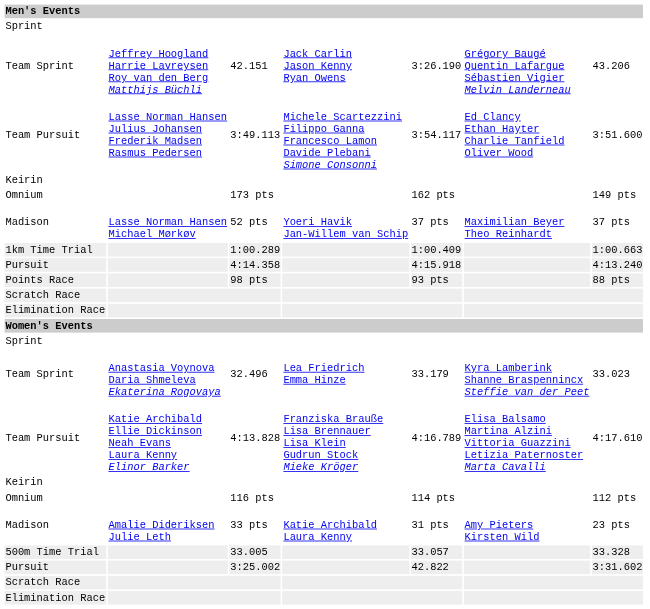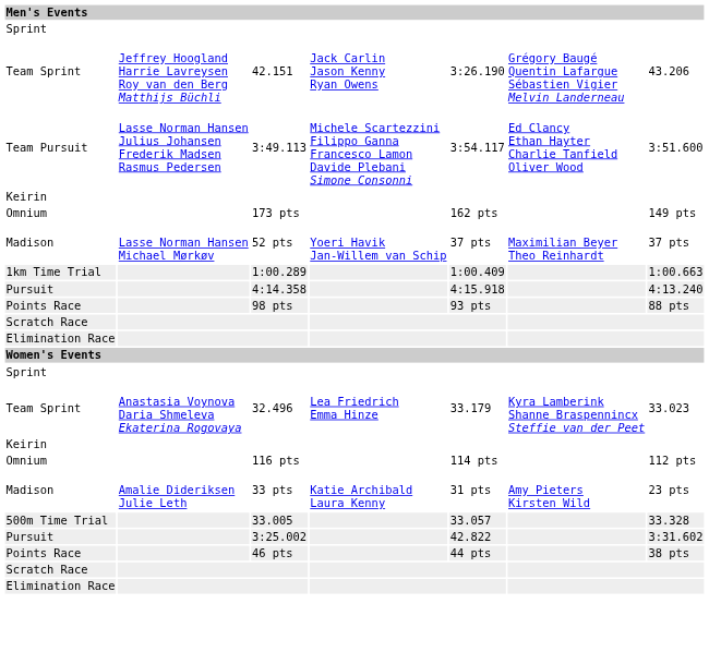- row: Team Pursuit | Katie Archibald Ellie Dickinson Neah Evans Laura Kenny Elinor Barker | 4:13.828 | Franziska Brauße Lisa Brennauer Lisa Klein Gudrun Stock Mieke Kröger | 4:16.789 | Elisa Balsamo Martina Alzini Vittoria Guazzini Letizia Paternoster Marta Cavalli | 4:17.610
+ row: Points Race | 46 pts | 44 pts | 38 pts
